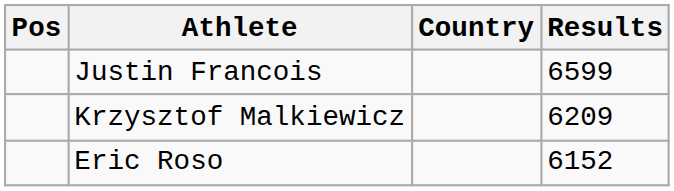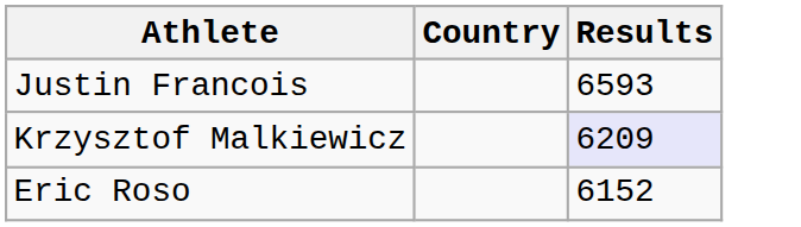- column: Pos
Justin Francois | Results: 6599 -> 6593
Krzysztof Malkiewicz | Results: no background -> lavender background
